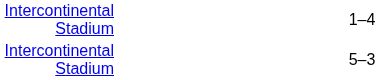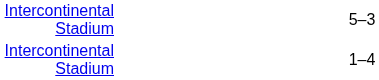rows swapped: 5–3 <-> 1–4
